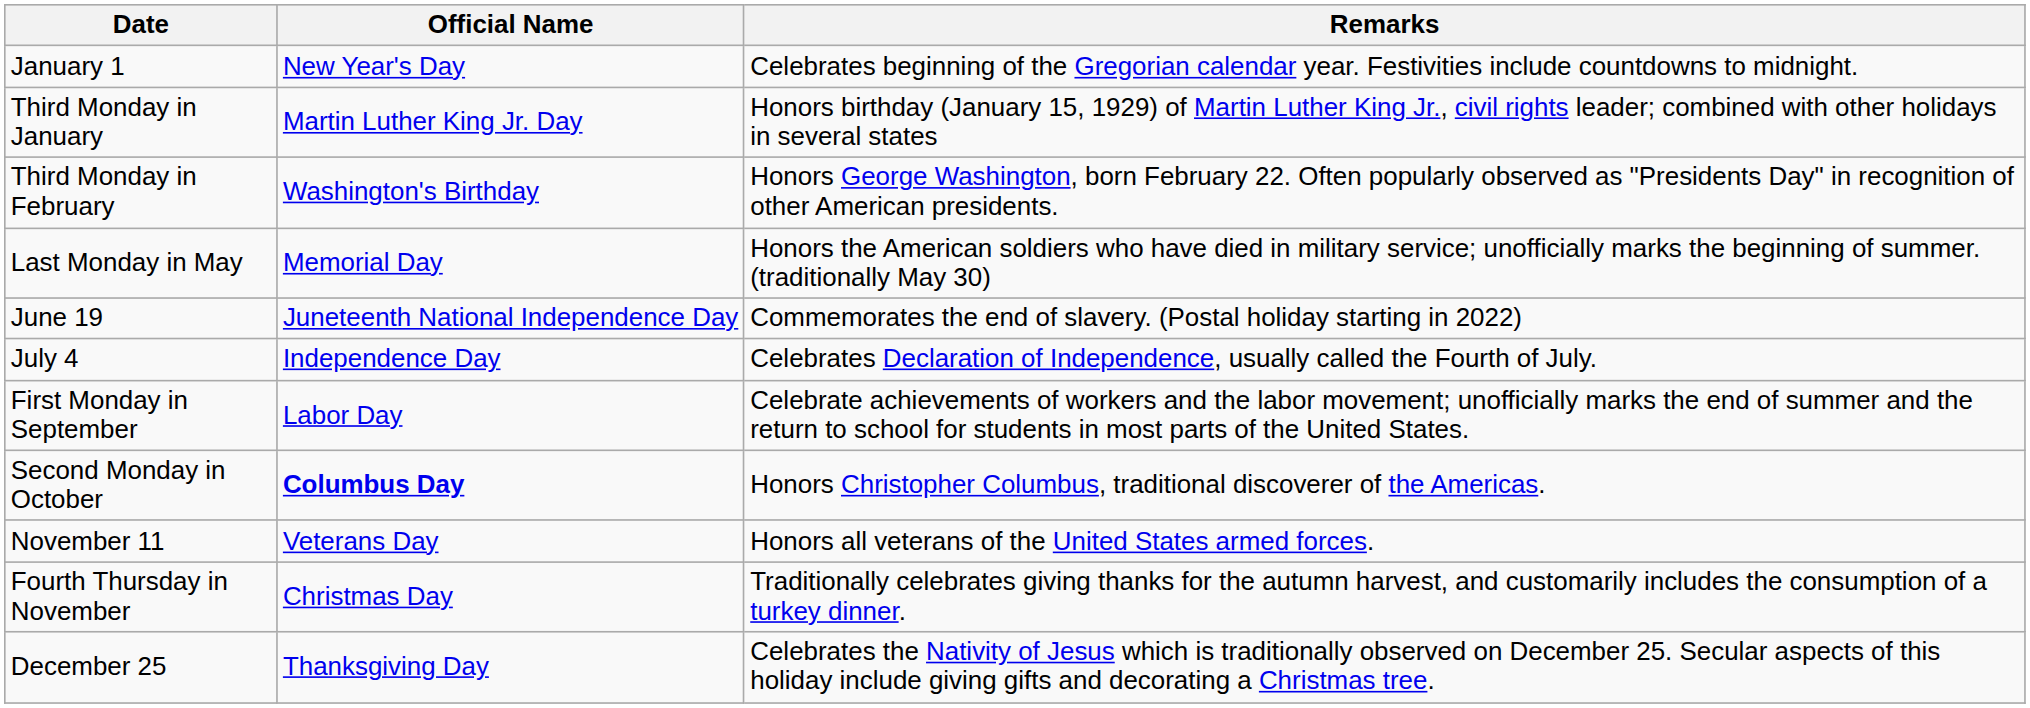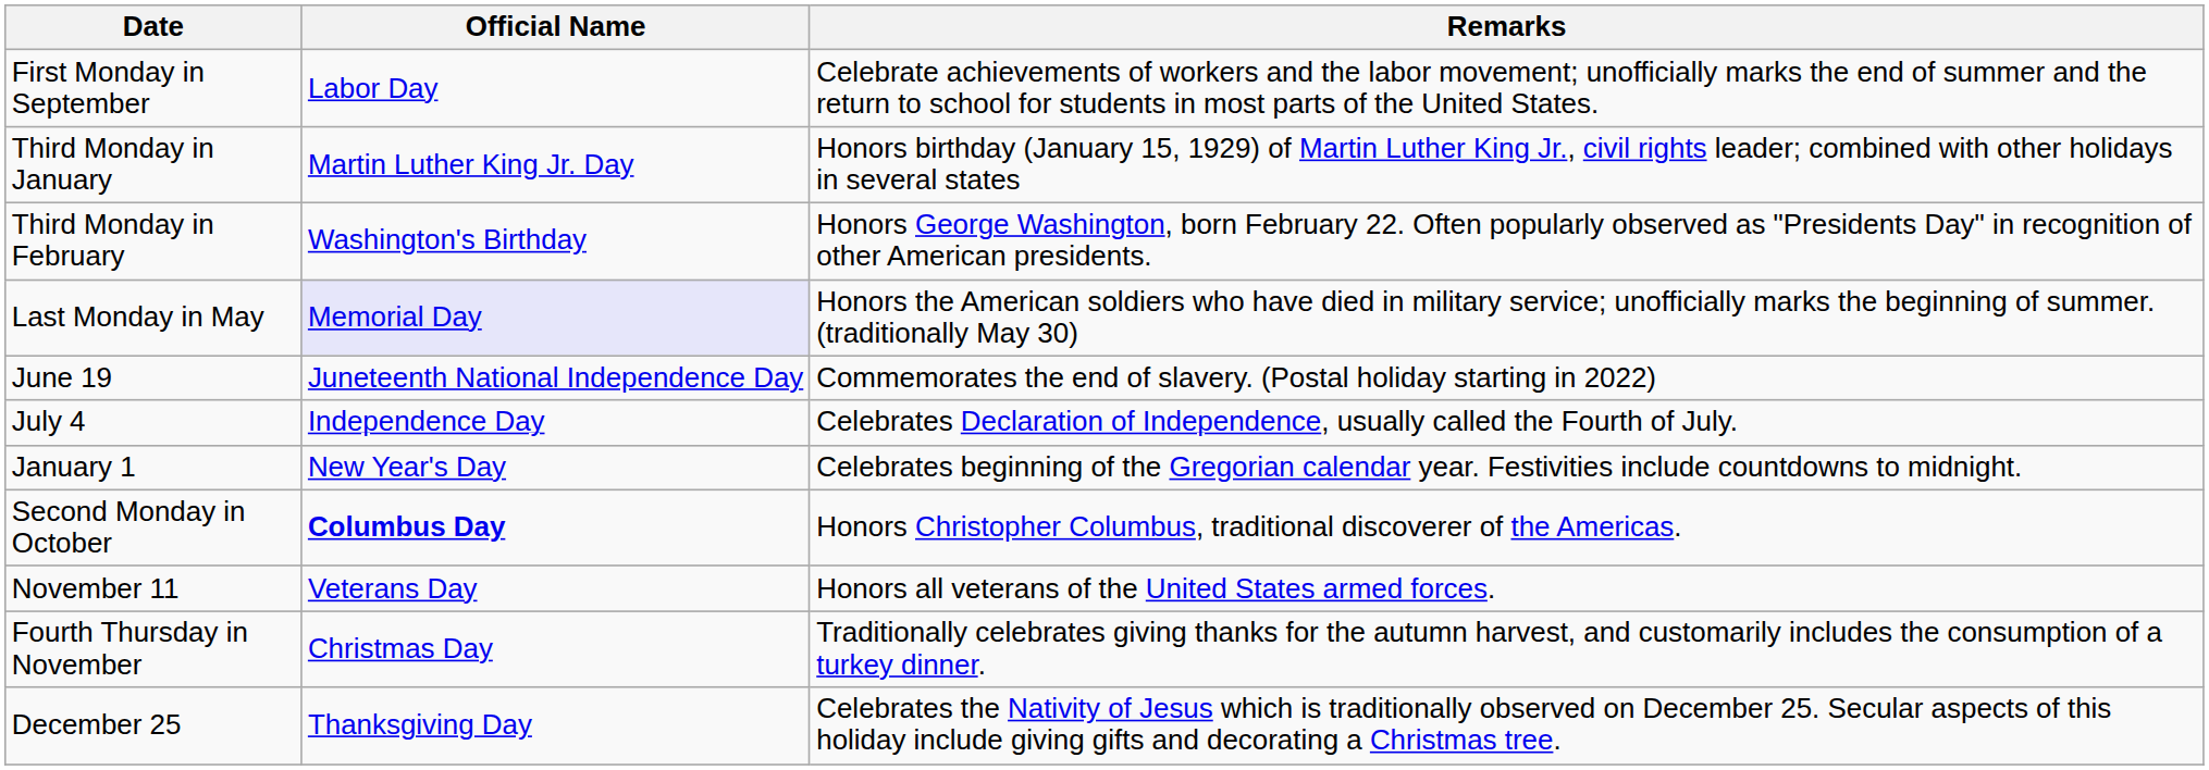rows swapped: January 1 <-> First Monday in September
Last Monday in May | Official Name: no background -> lavender background
